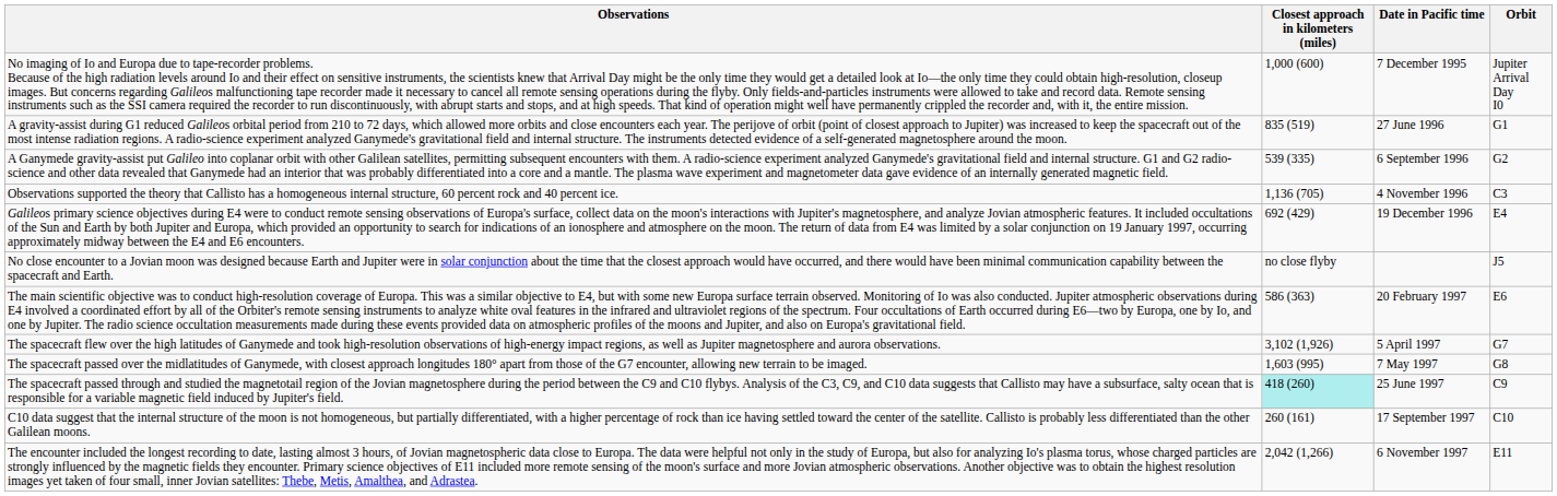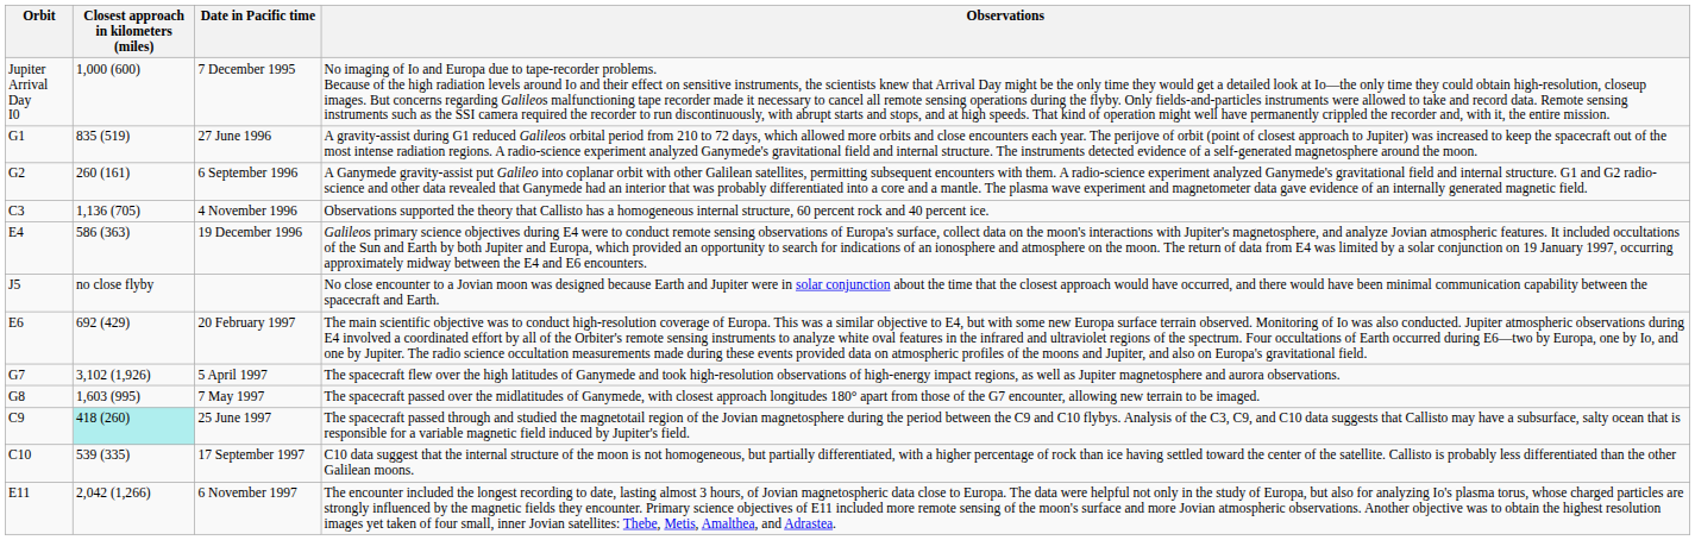columns swapped: Orbit <-> Observations
6 September 1996 | Closest approach in kilometers (miles): 539 (335) -> 260 (161)
19 December 1996 | Closest approach in kilometers (miles): 692 (429) -> 586 (363)
20 February 1997 | Closest approach in kilometers (miles): 586 (363) -> 692 (429)
17 September 1997 | Closest approach in kilometers (miles): 260 (161) -> 539 (335)
